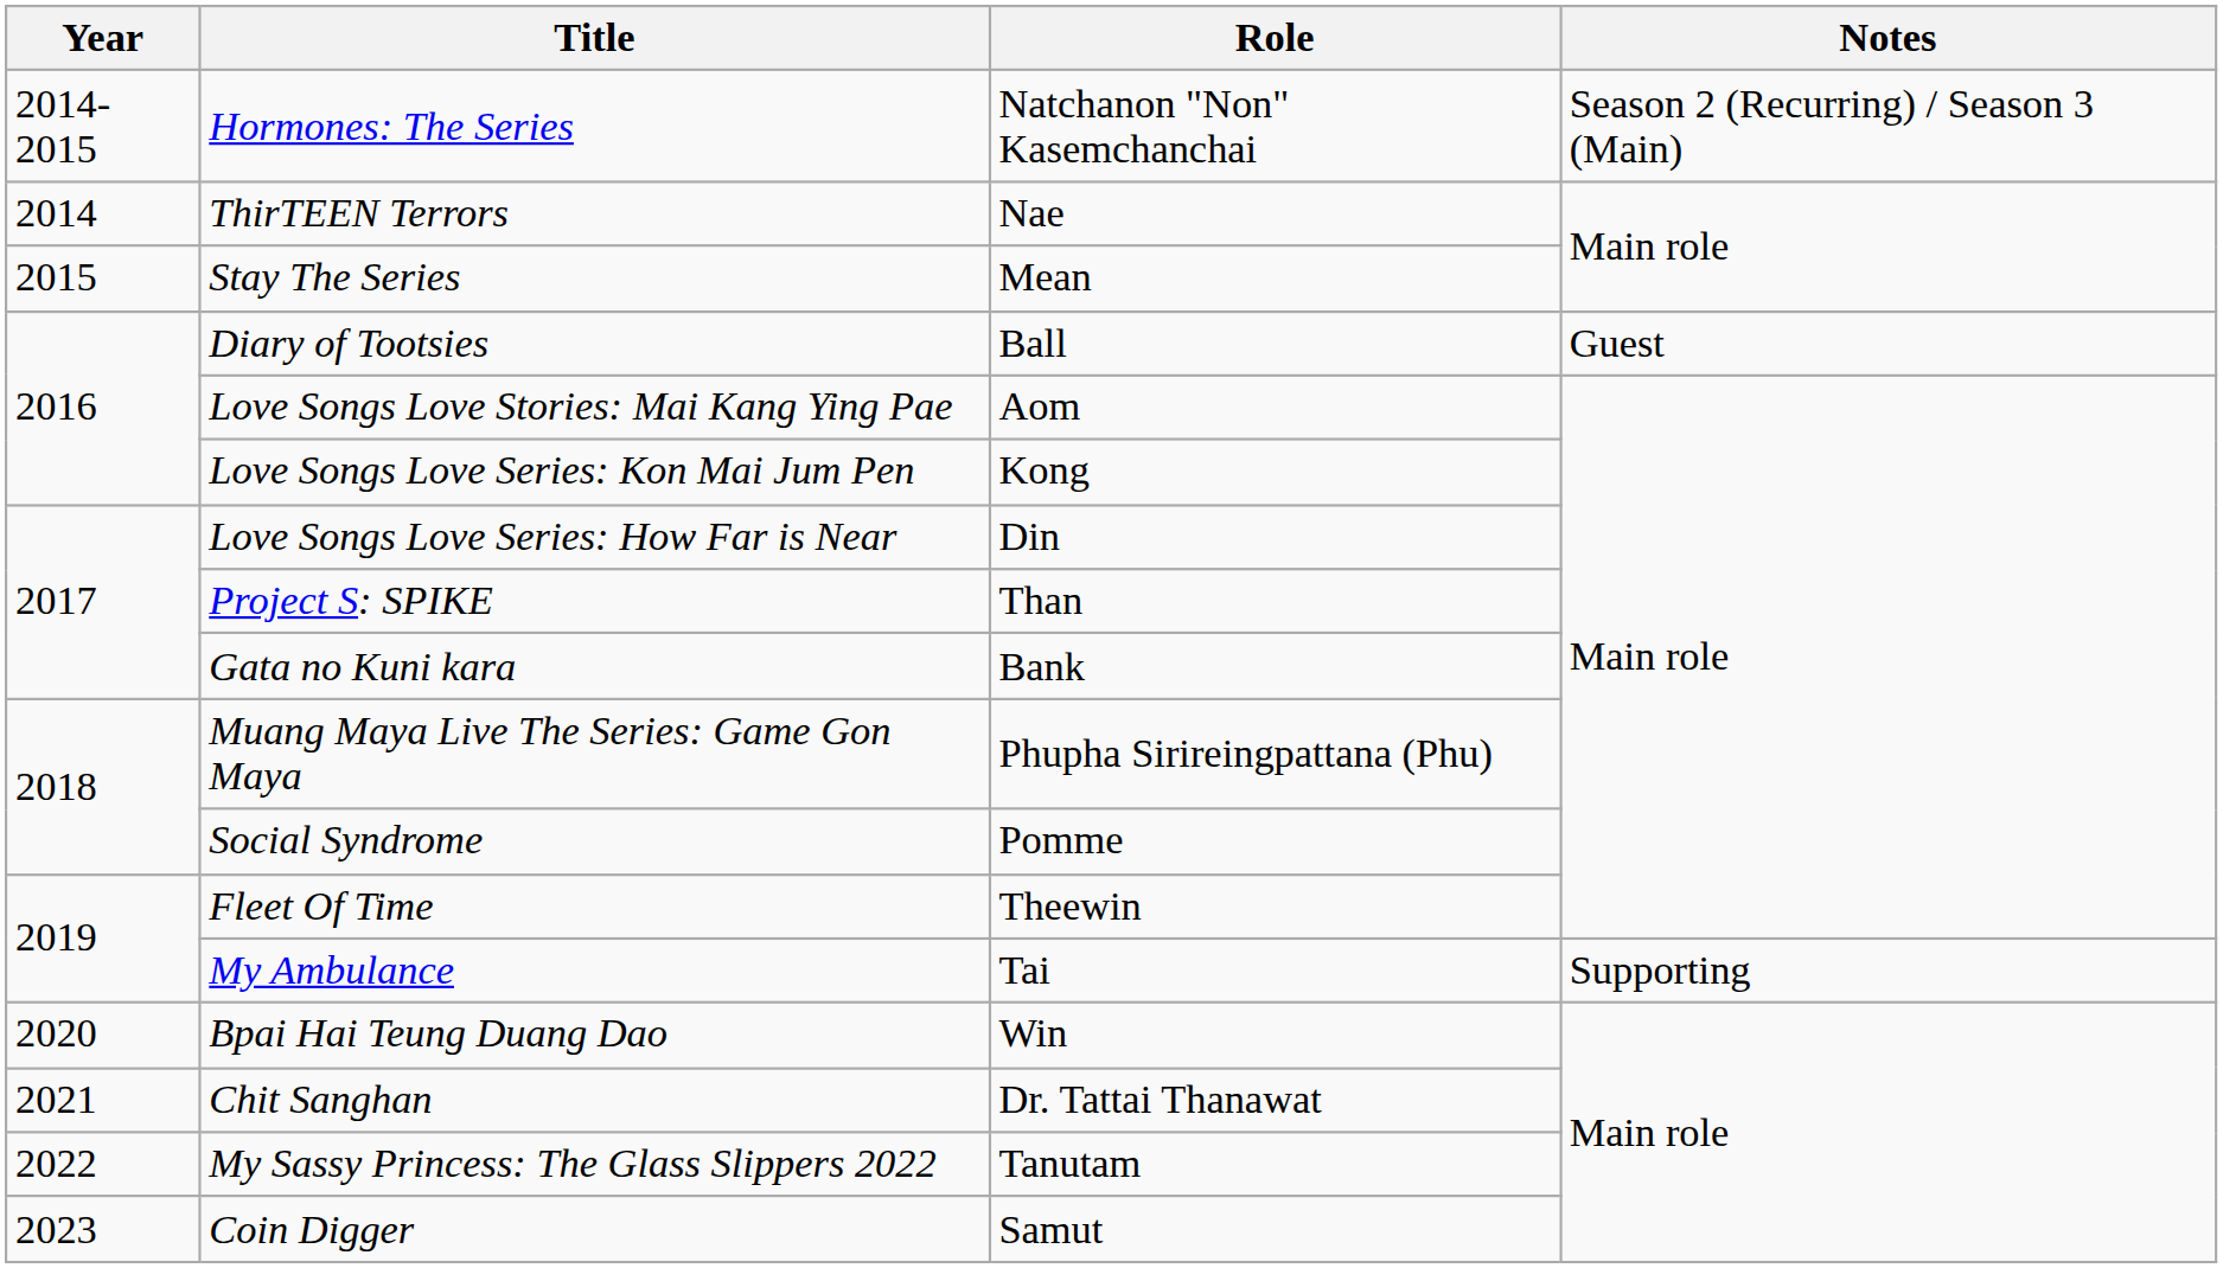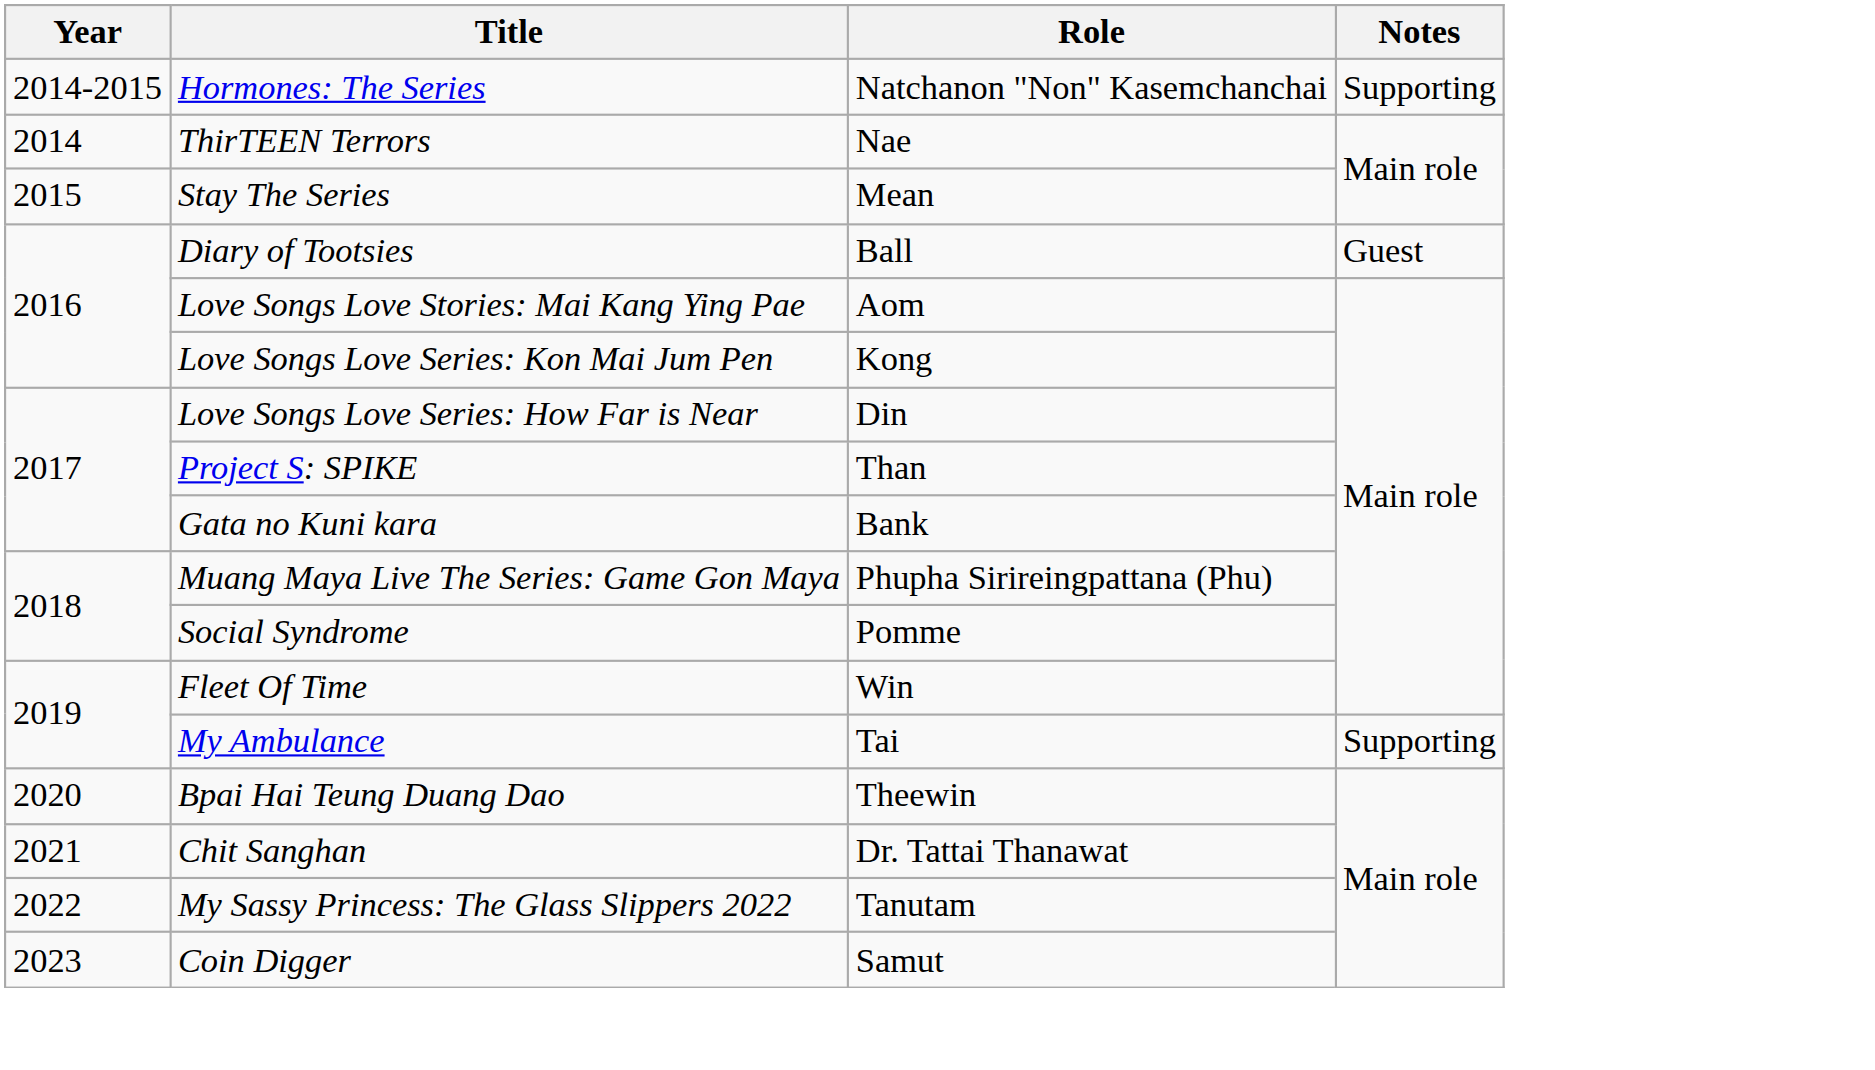Hormones: The Series | Notes: Season 2 (Recurring) / Season 3 (Main) -> Supporting
Fleet Of Time | Role: Theewin -> Win
Bpai Hai Teung Duang Dao | Role: Win -> Theewin
